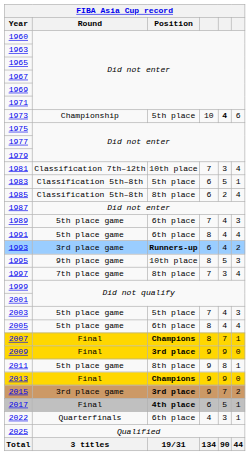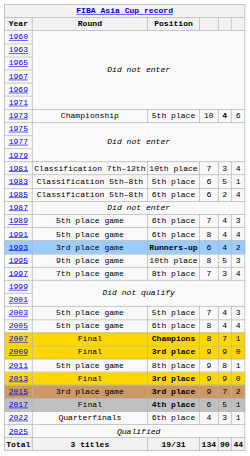1985 | Position: 8th place -> 6th place
2013 | Position: Champions -> 3rd place
